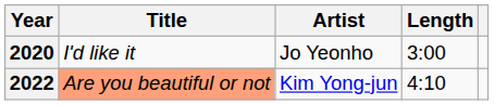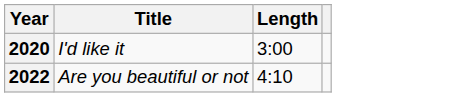- column: Artist | Jo Yeonho | Kim Yong-jun
2022 | Title: lightsalmon background -> no background
